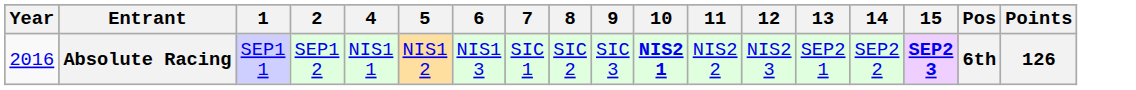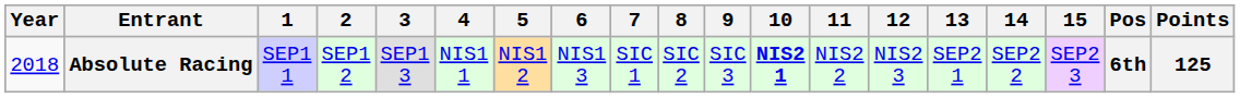+ column: 3 | SEP1 3
Absolute Racing | Year: 2016 -> 2018
Absolute Racing | 15: bold -> normal
Absolute Racing | Points: 126 -> 125
